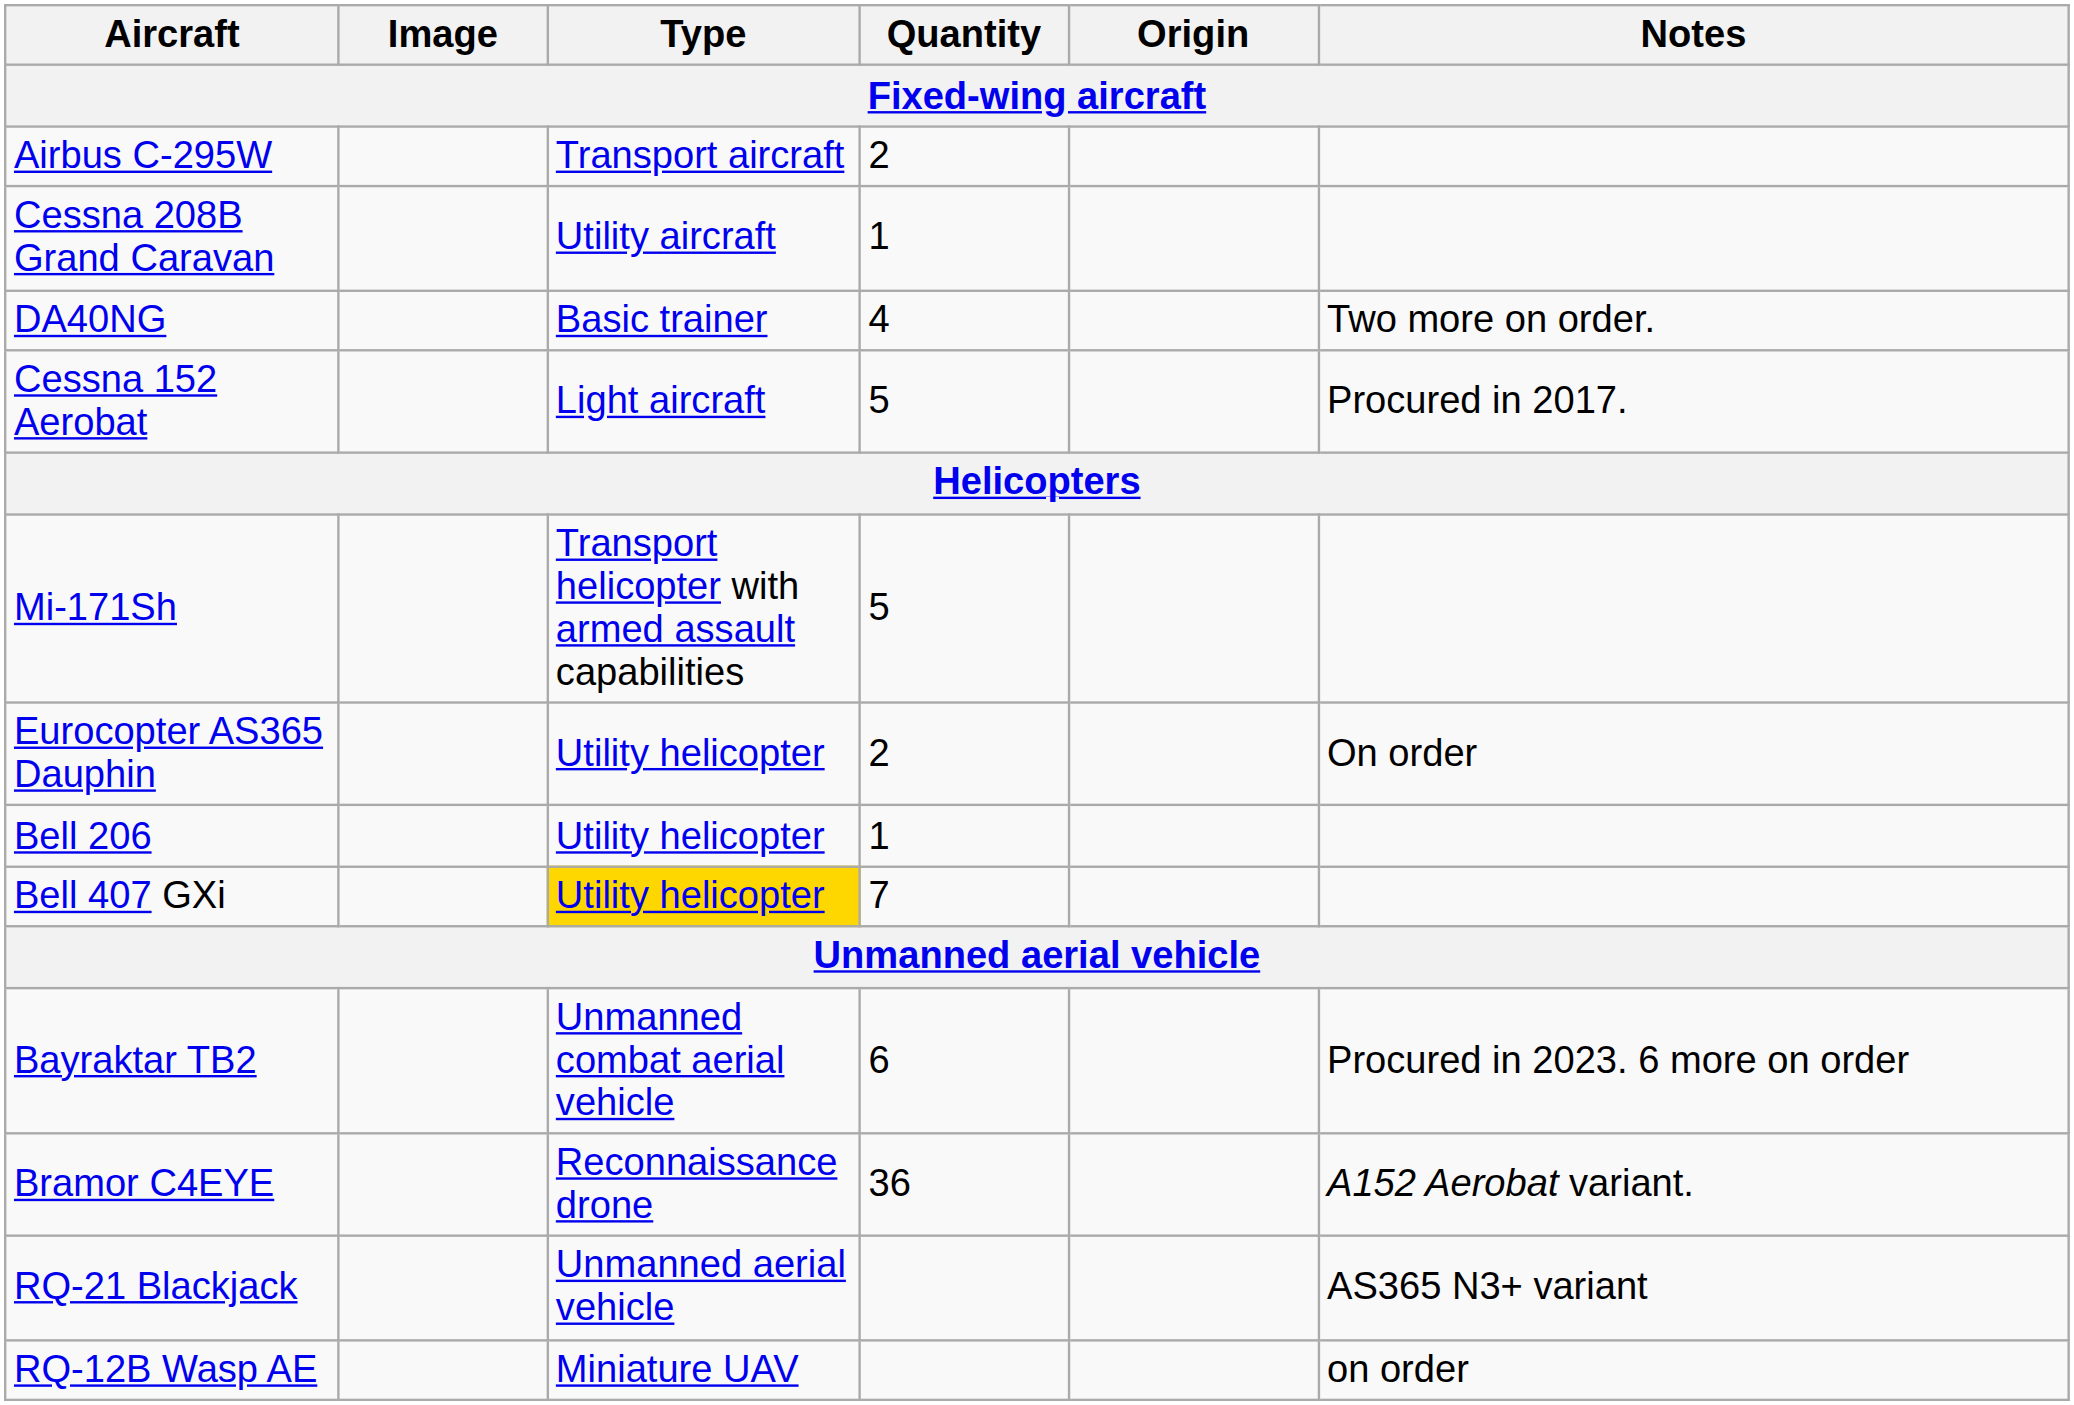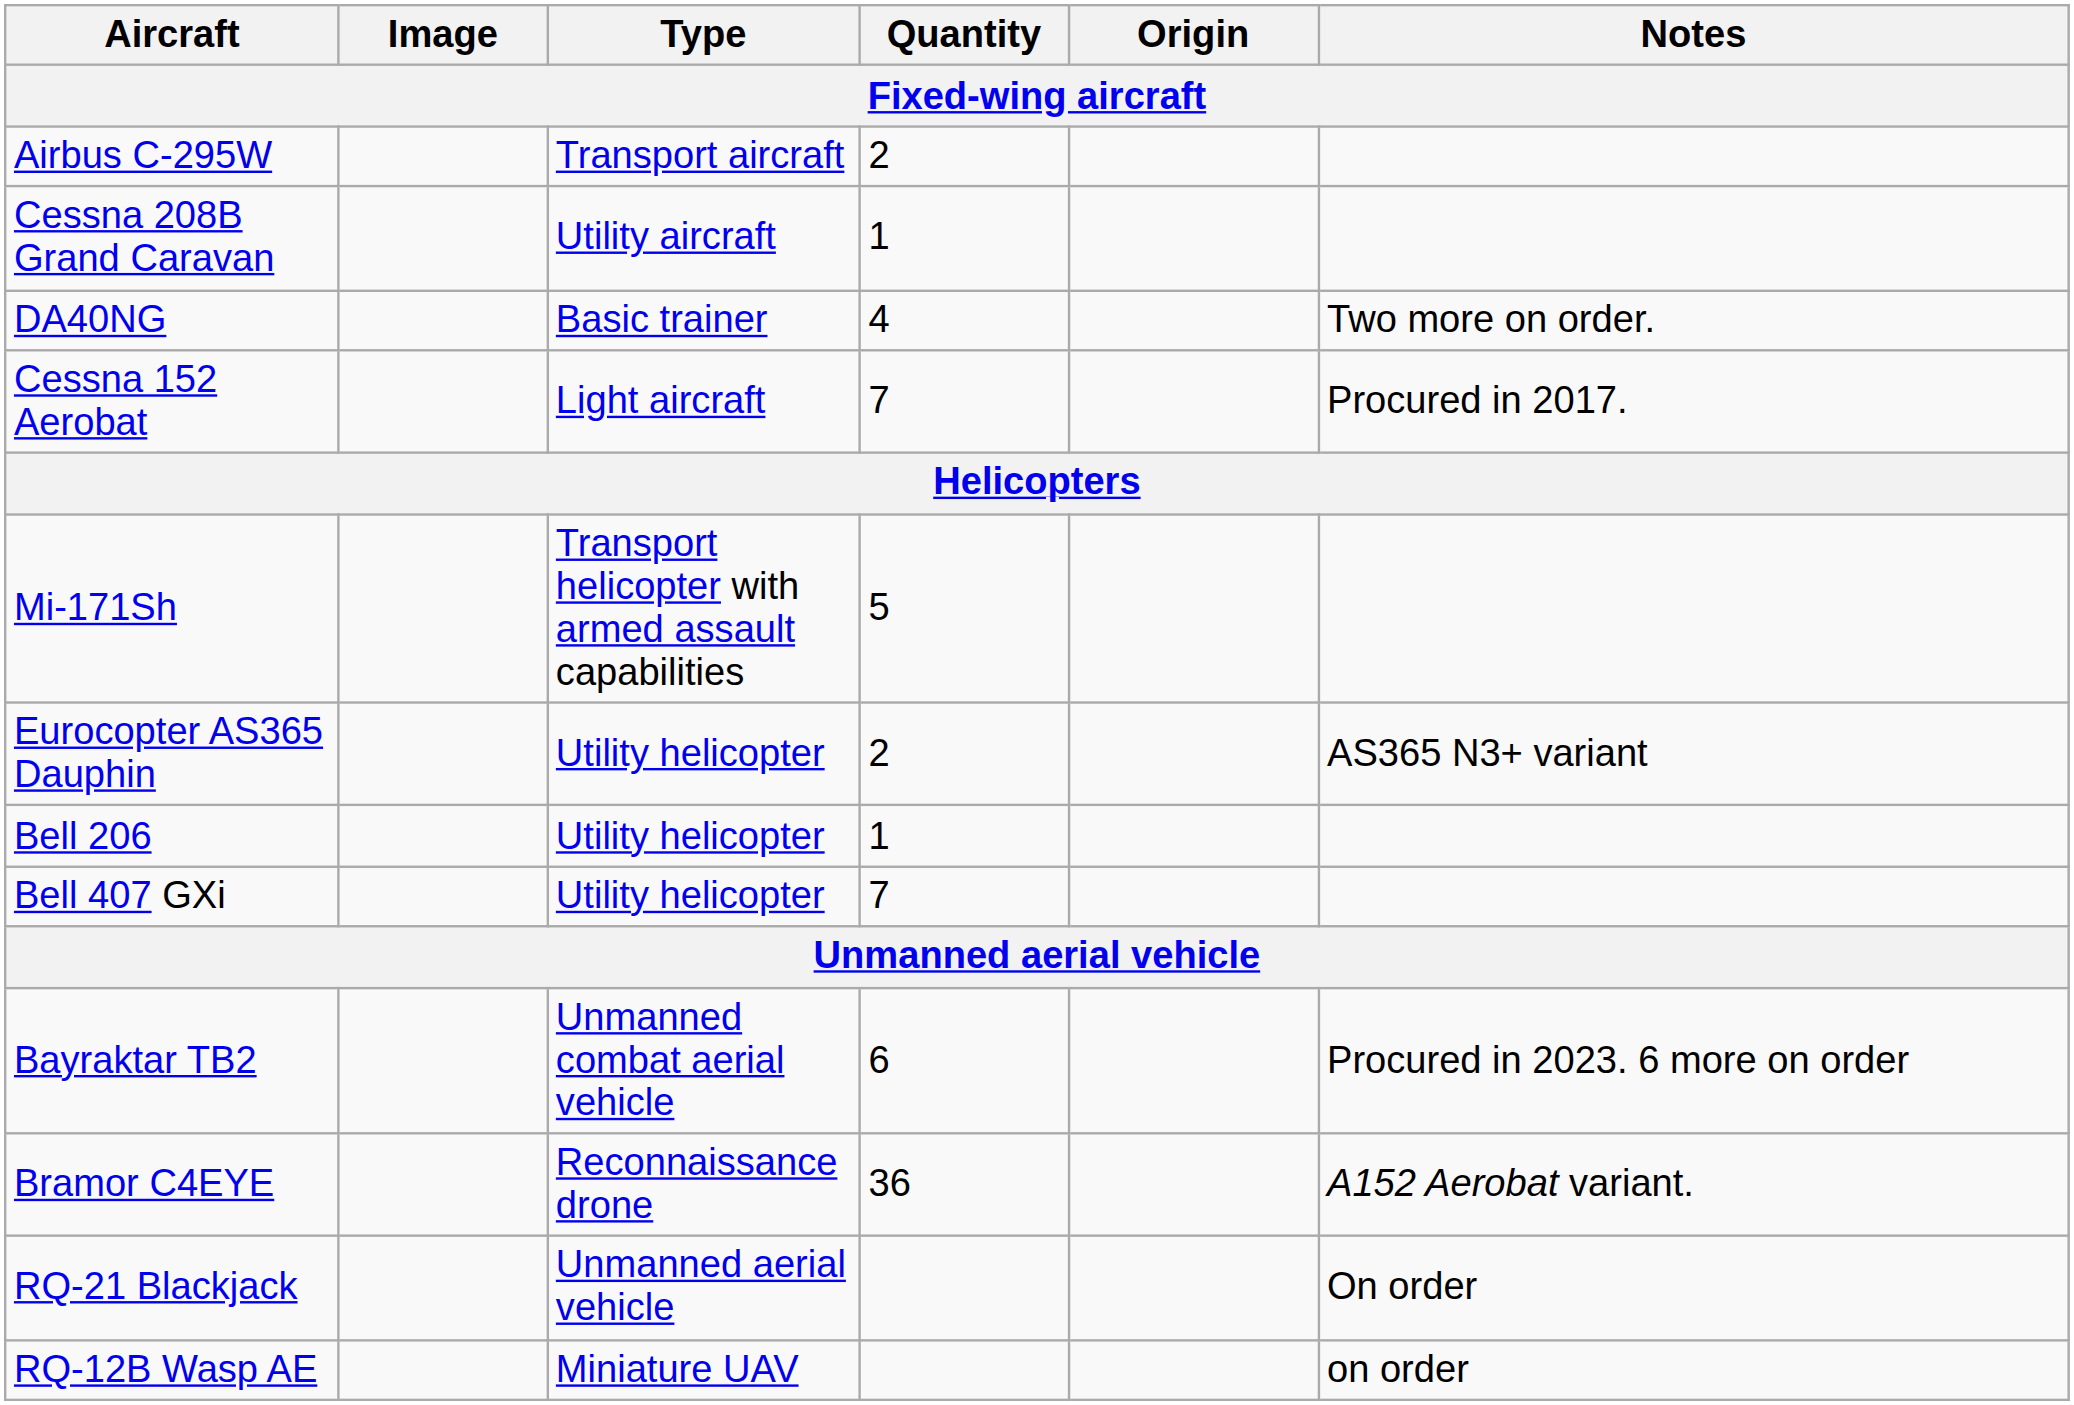Cessna 152 Aerobat | Quantity: 5 -> 7
Eurocopter AS365 Dauphin | Notes: On order -> AS365 N3+ variant
Bell 407 GXi | Type: gold background -> no background
RQ-21 Blackjack | Notes: AS365 N3+ variant -> On order
